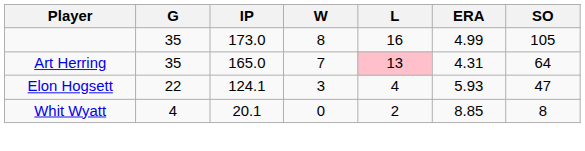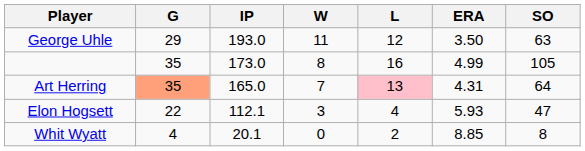+ row: George Uhle | 29 | 193.0 | 11 | 12 | 3.50 | 63
Art Herring | G: no background -> lightsalmon background
Elon Hogsett | IP: 124.1 -> 112.1
